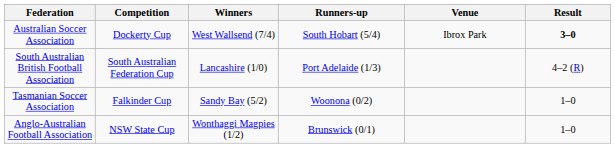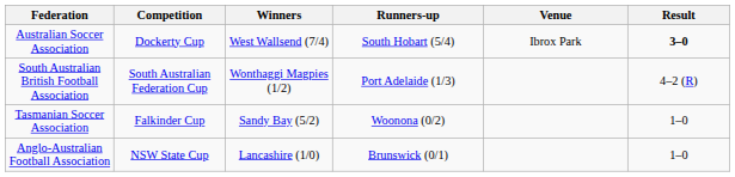South Australian British Football Association | Winners: Lancashire (1/0) -> Wonthaggi Magpies (1/2)
Anglo-Australian Football Association | Winners: Wonthaggi Magpies (1/2) -> Lancashire (1/0)
